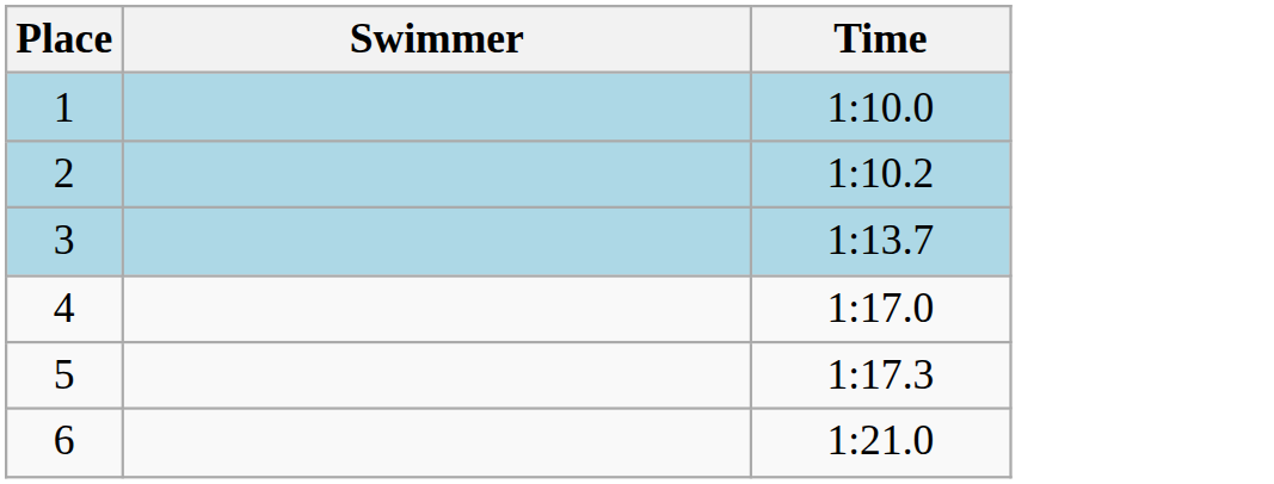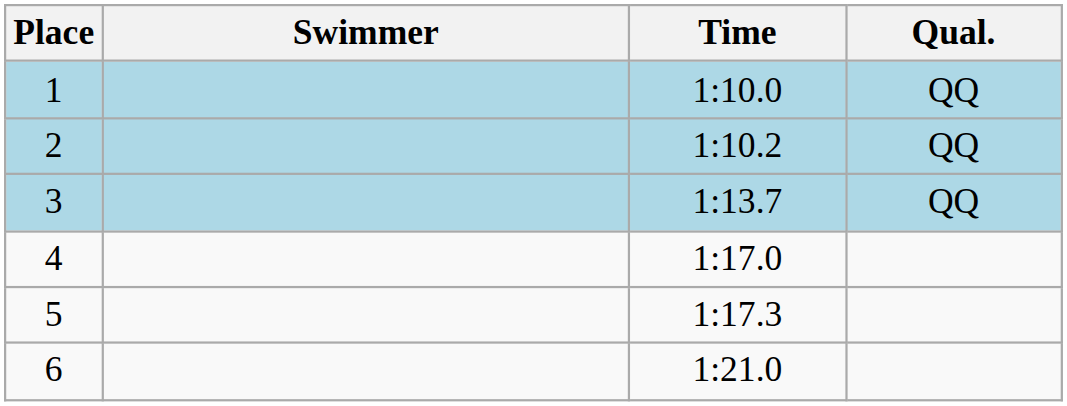+ column: Qual. | QQ | QQ | QQ
